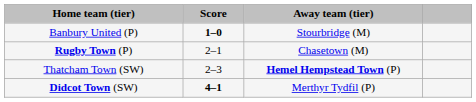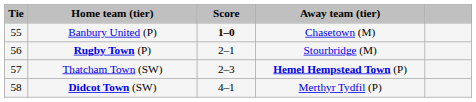+ column: Tie | 55 | 56 | 57 | 58
Banbury United (P) | Away team (tier): Stourbridge (M) -> Chasetown (M)
Rugby Town (P) | Away team (tier): Chasetown (M) -> Stourbridge (M)
Didcot Town (SW) | Score: bold -> normal
